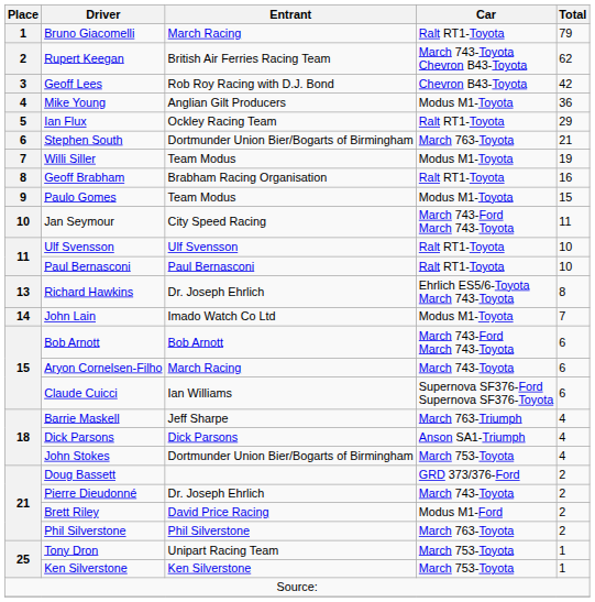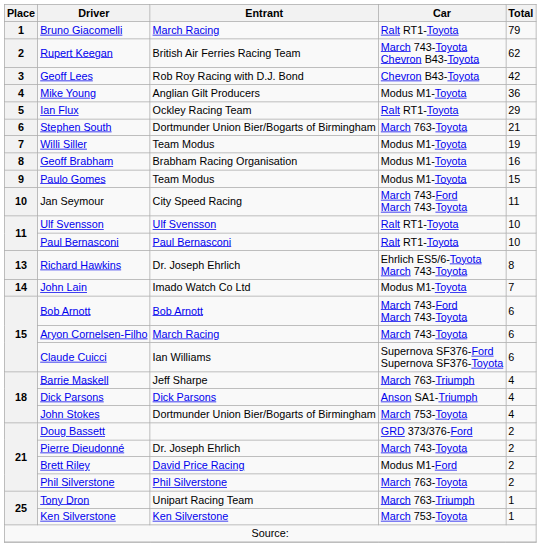Geoff Brabham | Car: Ralt RT1-Toyota -> Modus M1-Toyota
Tony Dron | Car: March 753-Toyota -> March 763-Triumph
